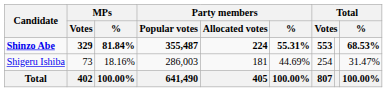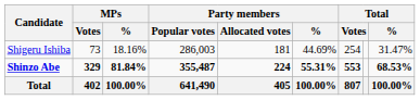rows swapped: Shinzo Abe <-> Shigeru Ishiba
